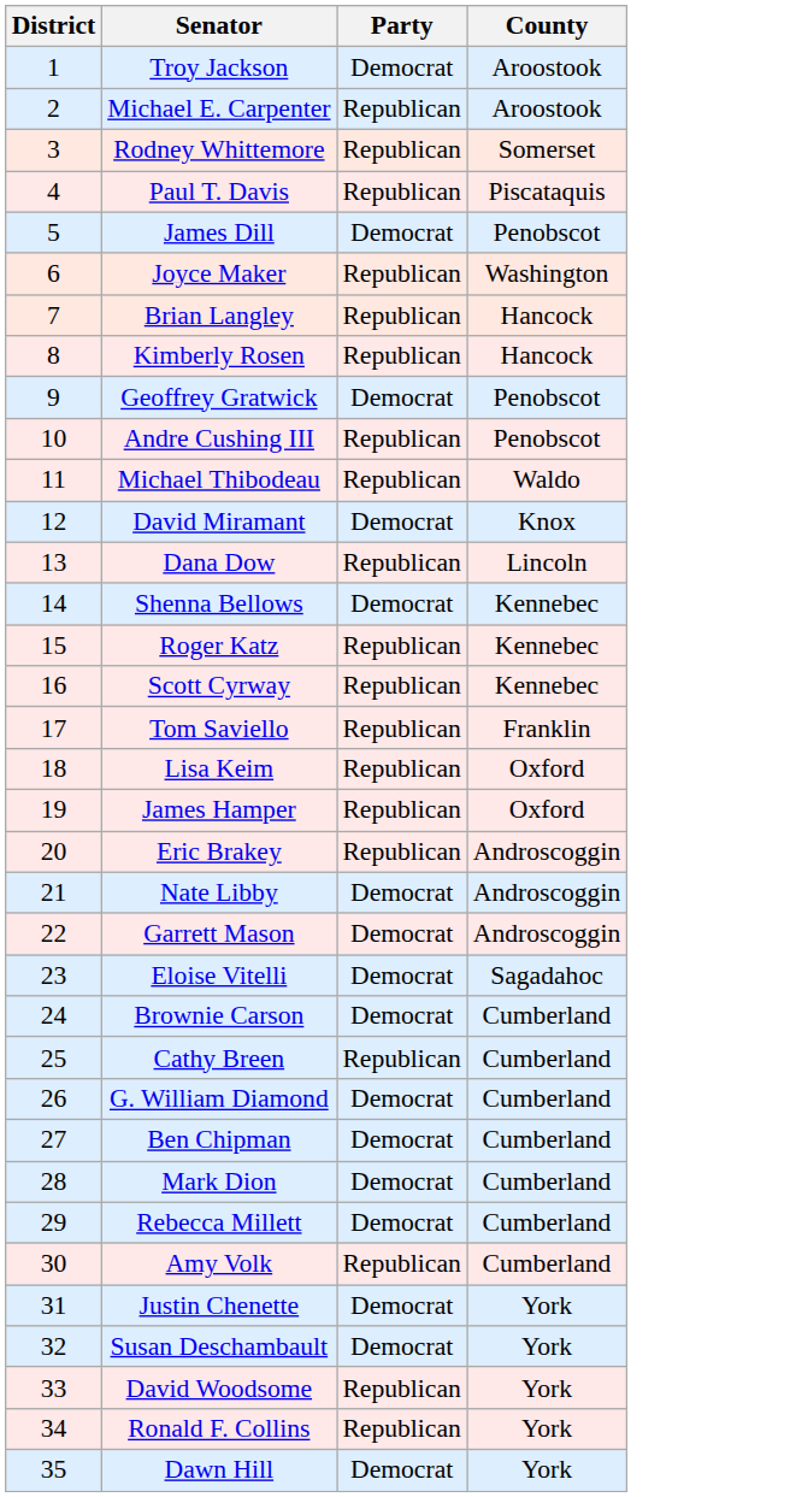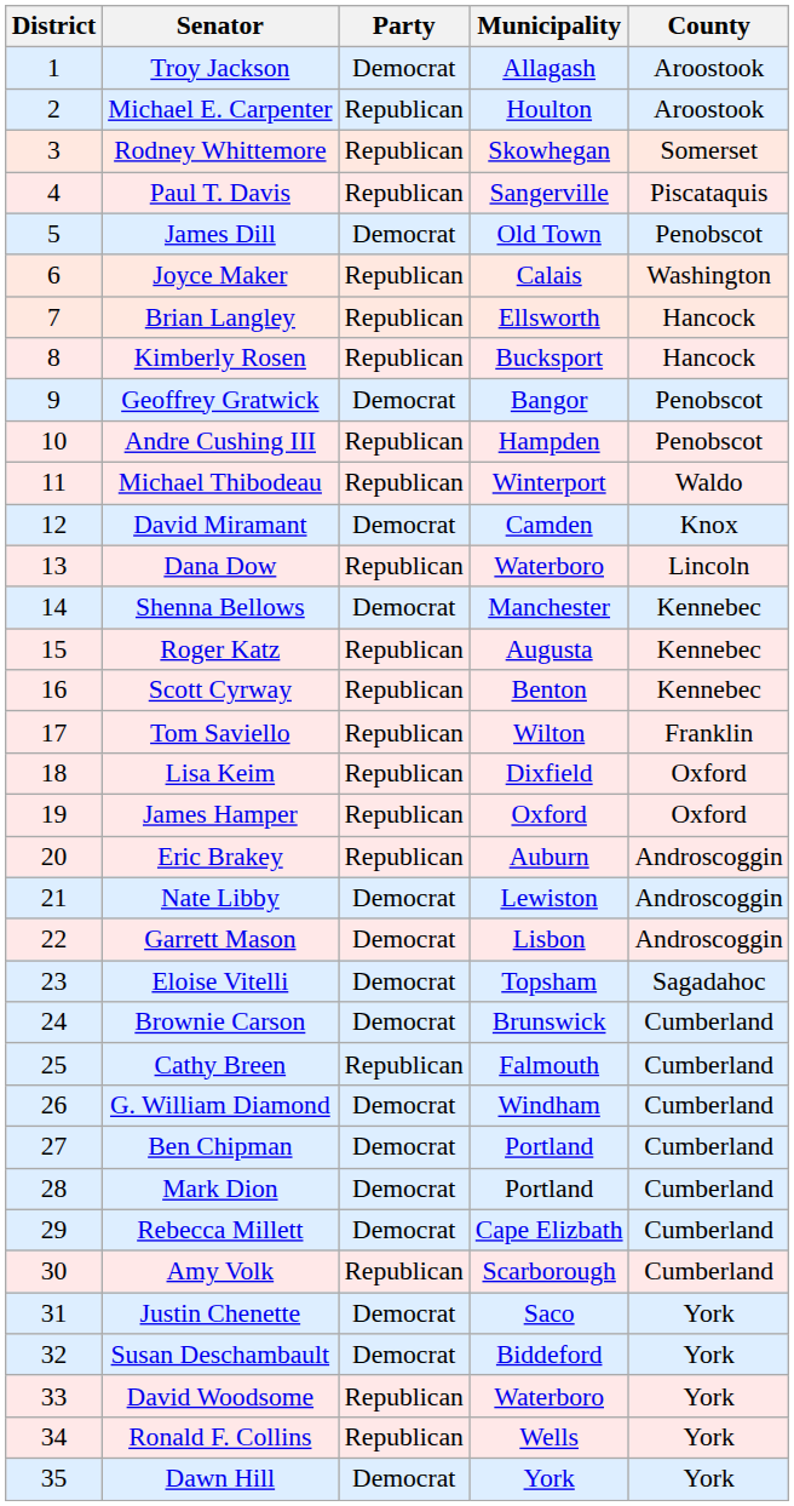+ column: Municipality | Allagash | Houlton | Skowhegan | Sangerville | Old Town | Calais | Ellsworth | Bucksport | Bangor | Hampden | Winterport | Camden | Waterboro | Manchester | Augusta | Benton | Wilton | Dixfield | Oxford | Auburn | Lewiston | Lisbon | Topsham | Brunswick | Falmouth | Windham | Portland | Portland | Cape Elizbath | Scarborough | Saco | Biddeford | Waterboro | Wells | York
